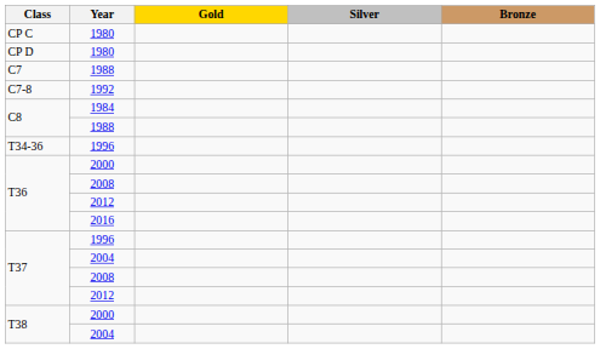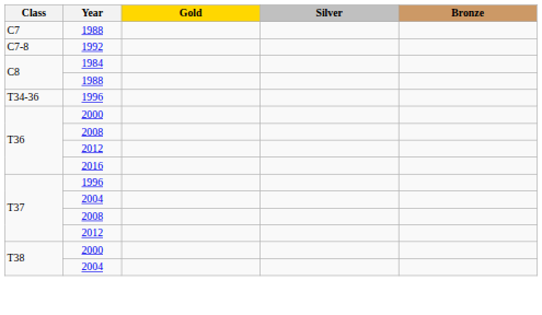- row: CP C | 1980
- row: CP D | 1980
